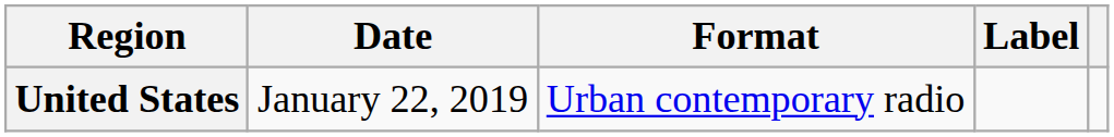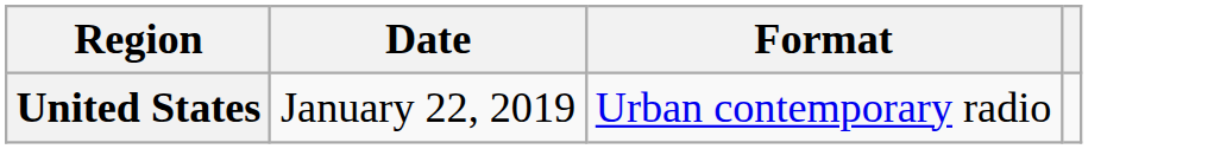- column: Label
